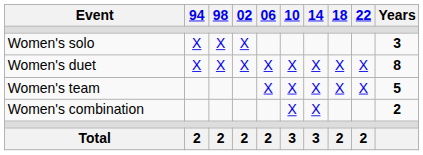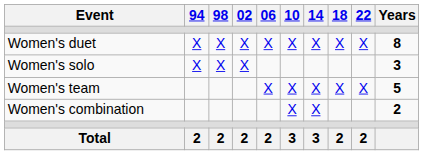rows swapped: Women's solo <-> Women's duet
